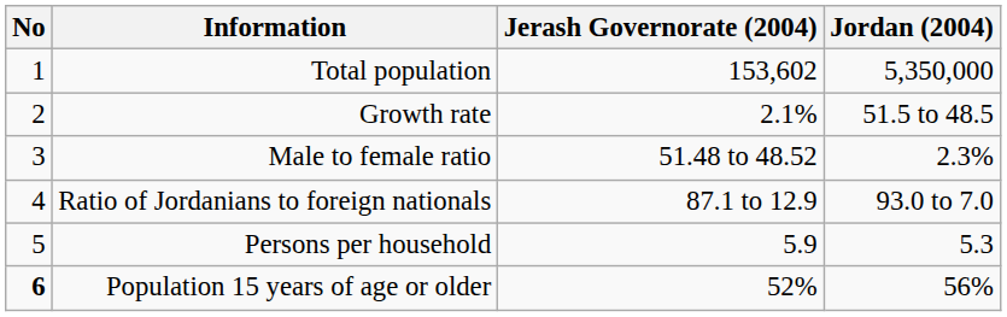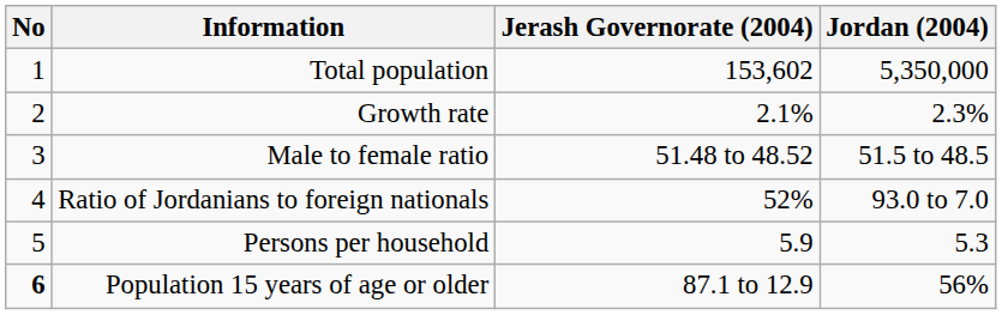Growth rate | Jordan (2004): 51.5 to 48.5 -> 2.3%
Male to female ratio | Jordan (2004): 2.3% -> 51.5 to 48.5
Ratio of Jordanians to foreign nationals | Jerash Governorate (2004): 87.1 to 12.9 -> 52%
Population 15 years of age or older | Jerash Governorate (2004): 52% -> 87.1 to 12.9
